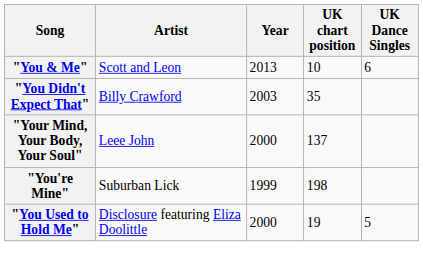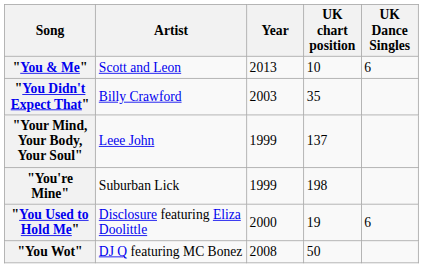"Your Mind, Your Body, Your Soul" | Year: 2000 -> 1999
"You Used to Hold Me" | UK Dance Singles: 5 -> 6
+ row: "You Wot" | DJ Q featuring MC Bonez | 2008 | 50
